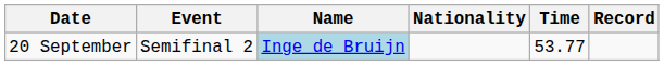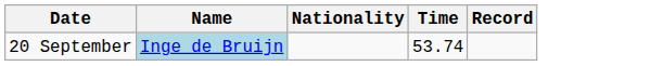- column: Event | Semifinal 2
20 September | Time: 53.77 -> 53.74
